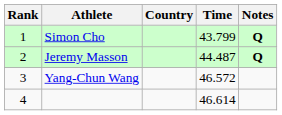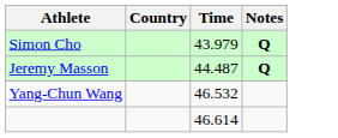- column: Rank | 1 | 2 | 3 | 4
Simon Cho | Time: 43.799 -> 43.979
Yang-Chun Wang | Time: 46.572 -> 46.532
